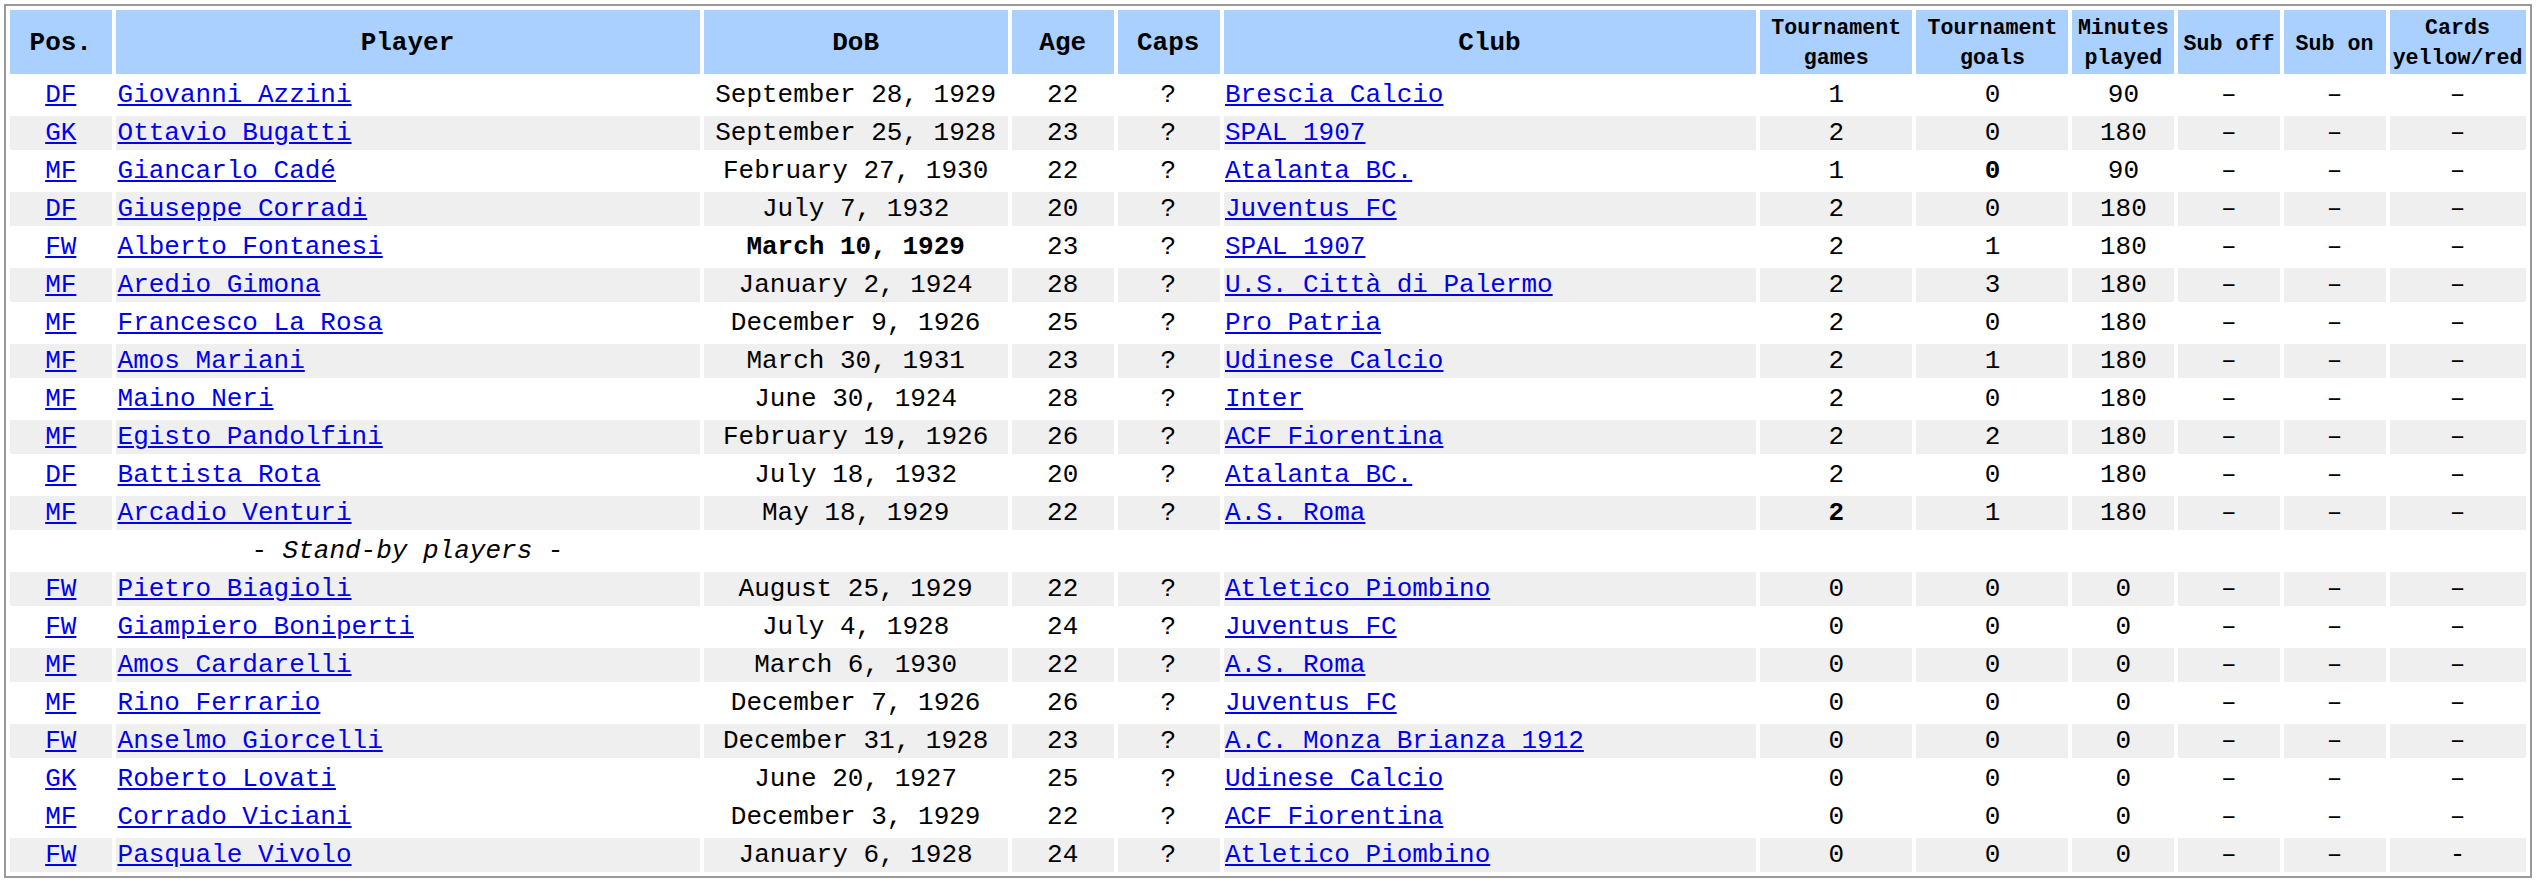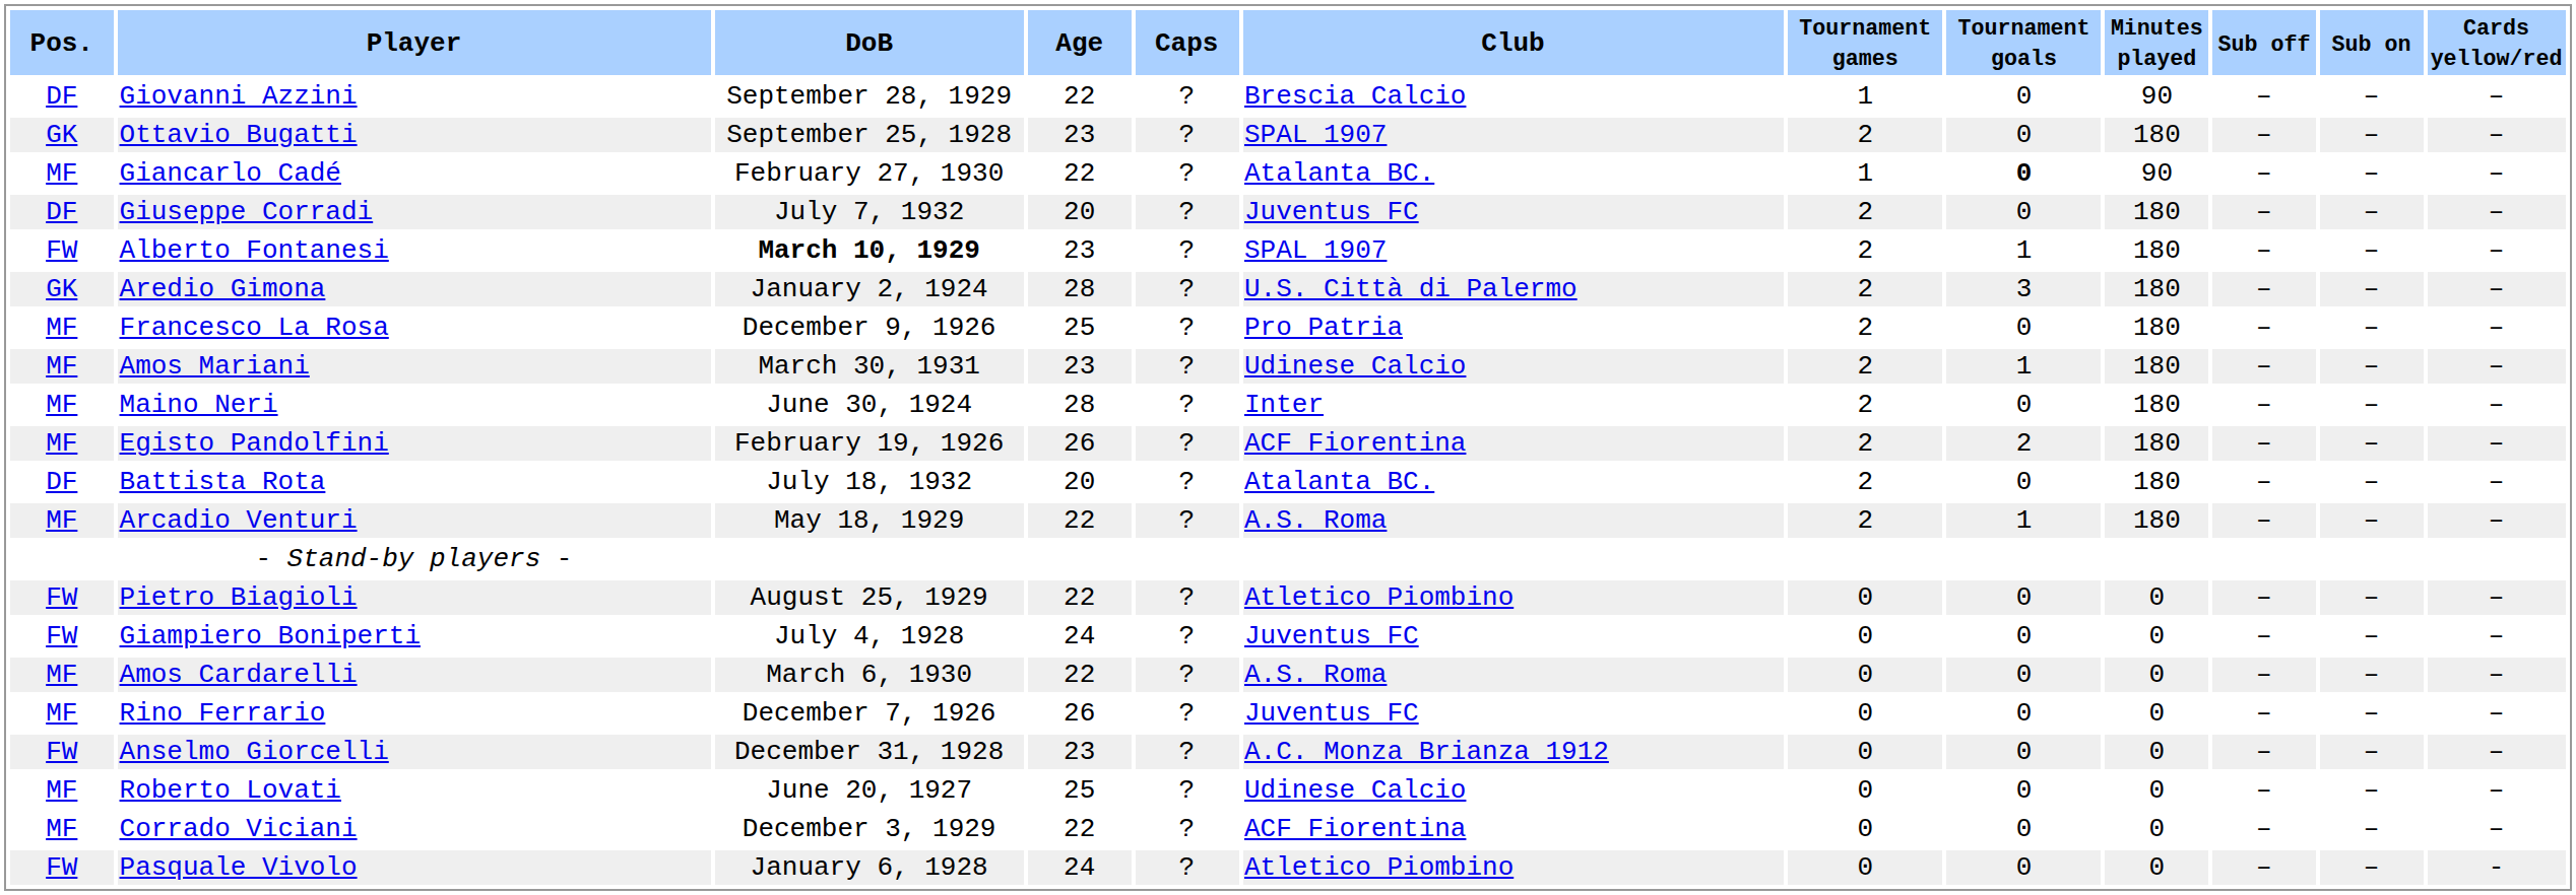Aredio Gimona | Pos.: MF -> GK
Arcadio Venturi | Tournament games: bold -> normal
Roberto Lovati | Pos.: GK -> MF
